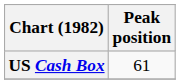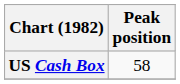US Cash Box | Peak position: 61 -> 58
